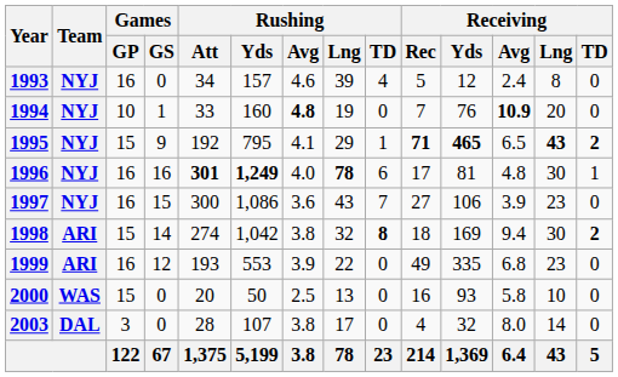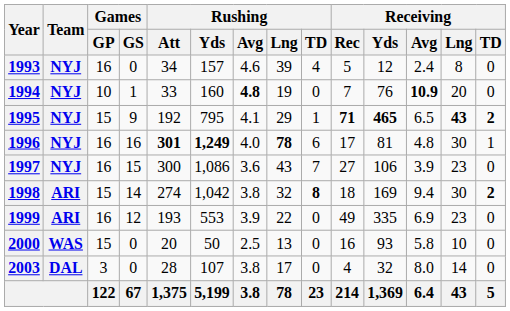1999 | Receiving / Avg: 6.8 -> 6.9
